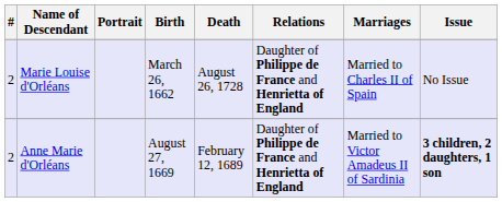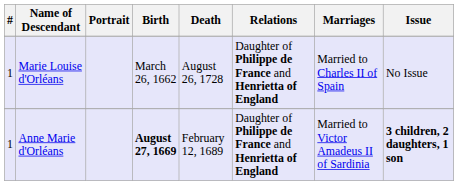Marie Louise d'Orléans | #: 2 -> 1
Anne Marie d'Orléans | #: 2 -> 1
Anne Marie d'Orléans | Birth: normal -> bold
